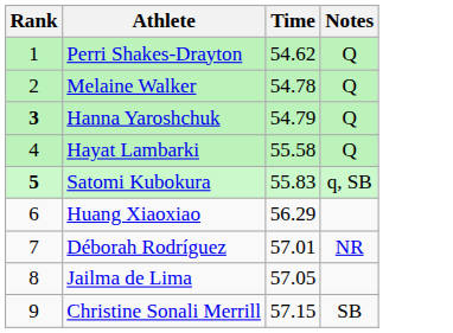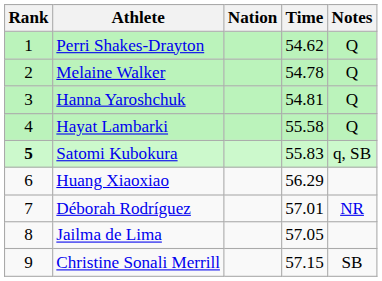+ column: Nation
Hanna Yaroshchuk | Rank: bold -> normal
Hanna Yaroshchuk | Time: 54.79 -> 54.81
